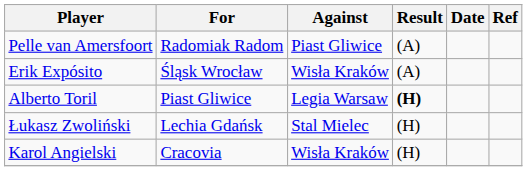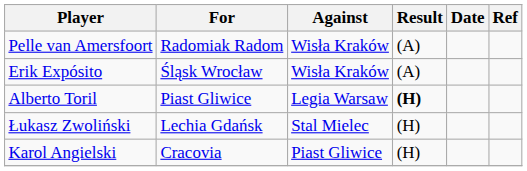Pelle van Amersfoort | Against: Piast Gliwice -> Wisła Kraków
Karol Angielski | Against: Wisła Kraków -> Piast Gliwice
